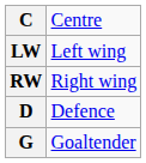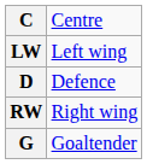rows swapped: D <-> RW
